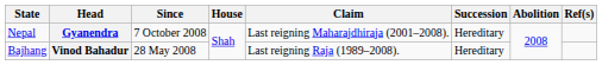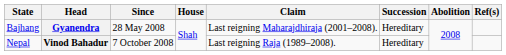Gyanendra | State: Nepal -> Bajhang
Gyanendra | Since: 7 October 2008 -> 28 May 2008
Vinod Bahadur | State: Bajhang -> Nepal
Vinod Bahadur | Since: 28 May 2008 -> 7 October 2008
